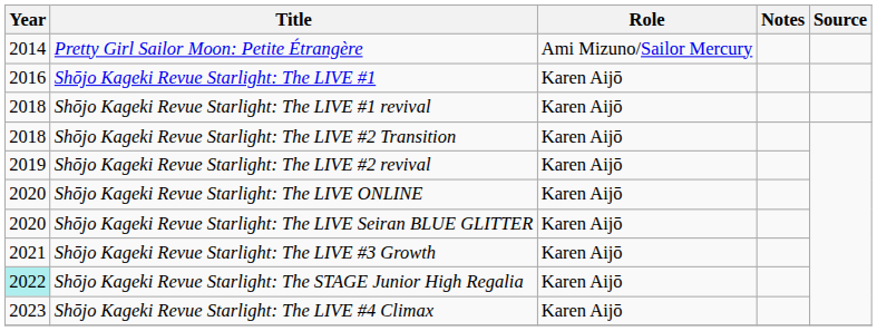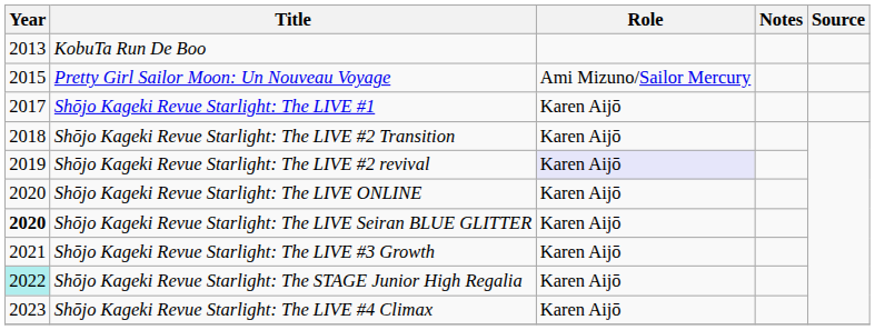+ row: 2013 | KobuTa Run De Boo
- row: 2014 | Pretty Girl Sailor Moon: Petite Étrangère | Ami Mizuno/Sailor Mercury
+ row: 2015 | Pretty Girl Sailor Moon: Un Nouveau Voyage | Ami Mizuno/Sailor Mercury
Shōjo Kageki Revue Starlight: The LIVE #1 | Year: 2016 -> 2017
- row: 2018 | Shōjo Kageki Revue Starlight: The LIVE #1 revival | Karen Aijō
Shōjo Kageki Revue Starlight: The LIVE #2 revival | Role: no background -> lavender background
Shōjo Kageki Revue Starlight: The LIVE Seiran BLUE GLITTER | Year: normal -> bold
